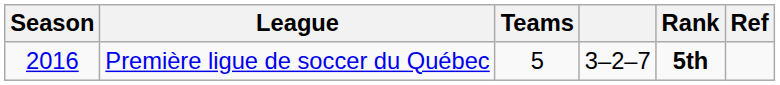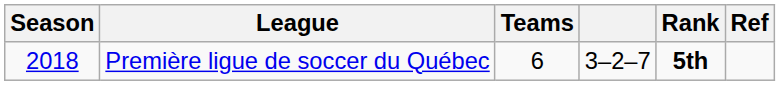Première ligue de soccer du Québec | Season: 2016 -> 2018
Première ligue de soccer du Québec | Teams: 5 -> 6
